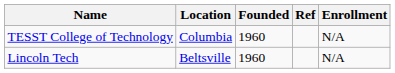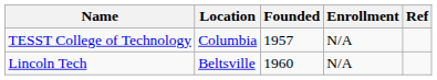columns swapped: Enrollment <-> Ref
TESST College of Technology | Founded: 1960 -> 1957
